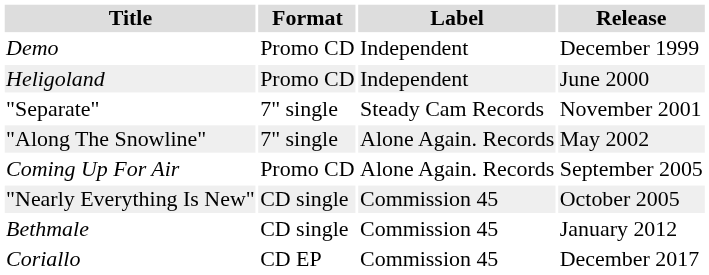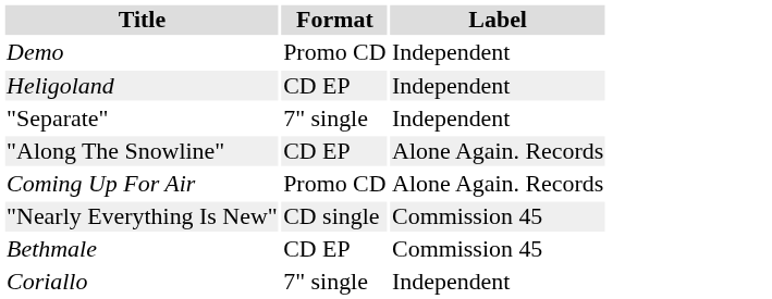- column: Release | December 1999 | June 2000 | November 2001 | May 2002 | September 2005 | October 2005 | January 2012 | December 2017
Heligoland | Format: Promo CD -> CD EP
"Separate" | Label: Steady Cam Records -> Independent
"Along The Snowline" | Format: 7" single -> CD EP
Bethmale | Format: CD single -> CD EP
Coriallo | Format: CD EP -> 7" single
Coriallo | Label: Commission 45 -> Independent
